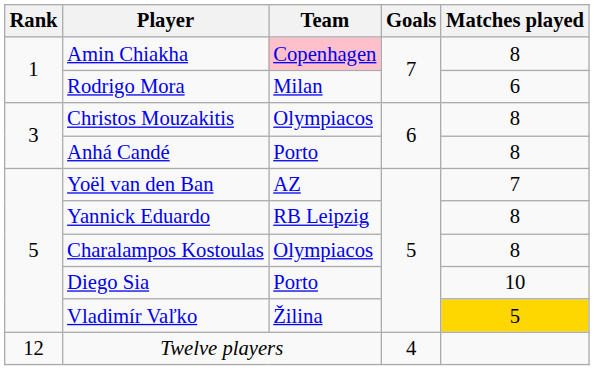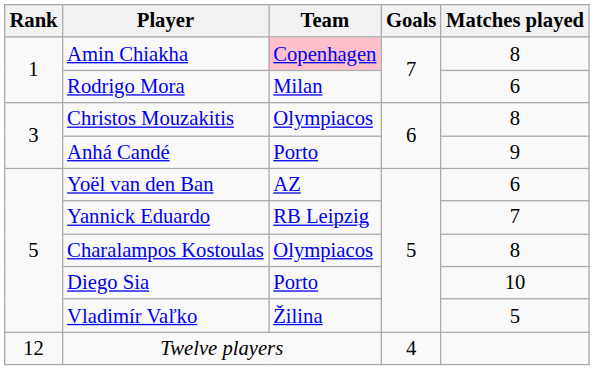Anhá Candé | Matches played: 8 -> 9
Yoël van den Ban | Matches played: 7 -> 6
Yannick Eduardo | Matches played: 8 -> 7
Vladimír Vaľko | Matches played: gold background -> no background
